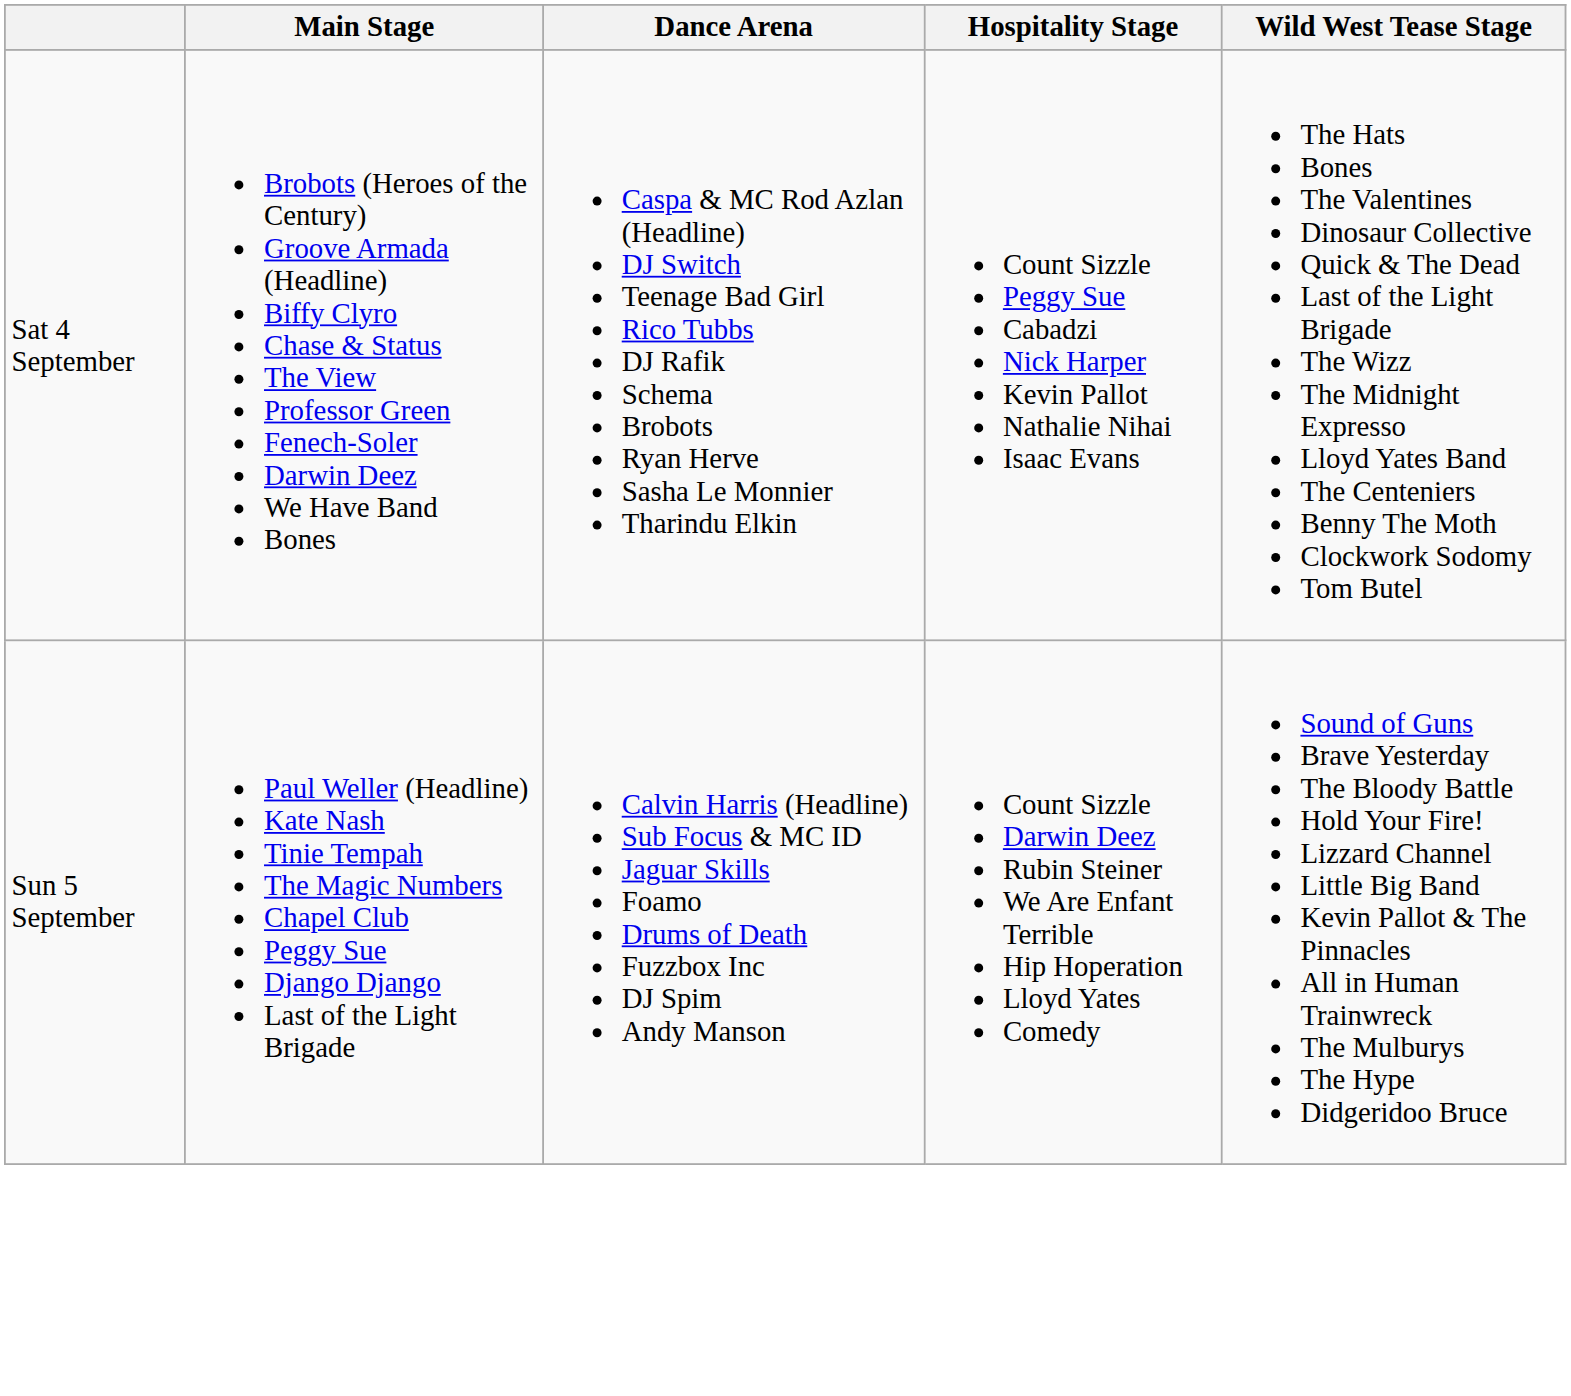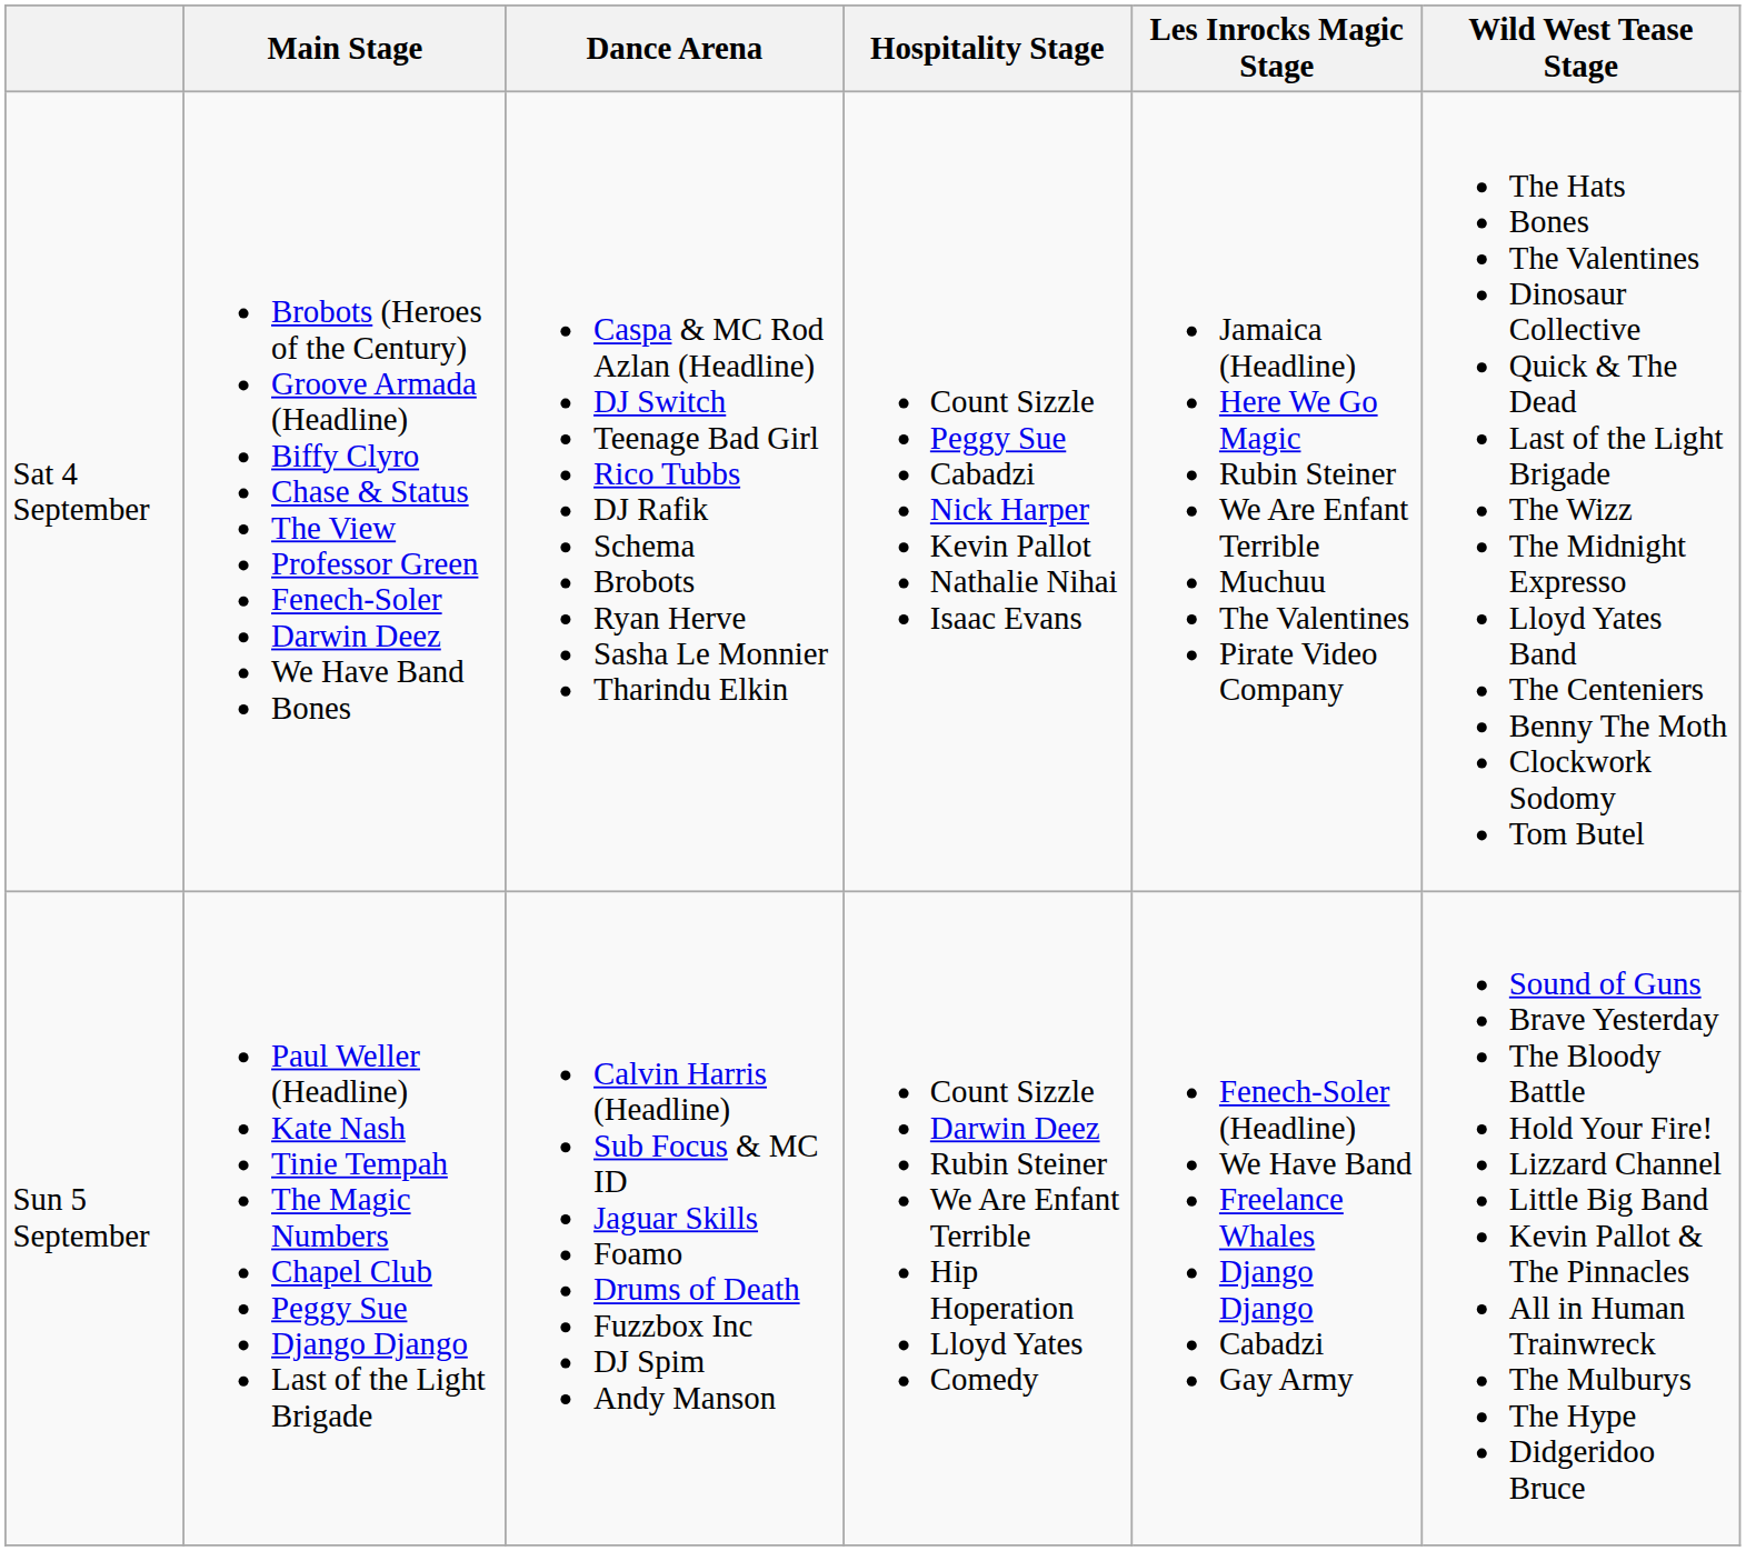+ column: Les Inrocks Magic Stage | Jamaica (Headline) Here We Go Magic Rubin Steiner We Are Enfant Terrible Muchuu The Valentines Pirate Video Company | Fenech-Soler (Headline) We Have Band Freelance Whales Django Django Cabadzi Gay Army
